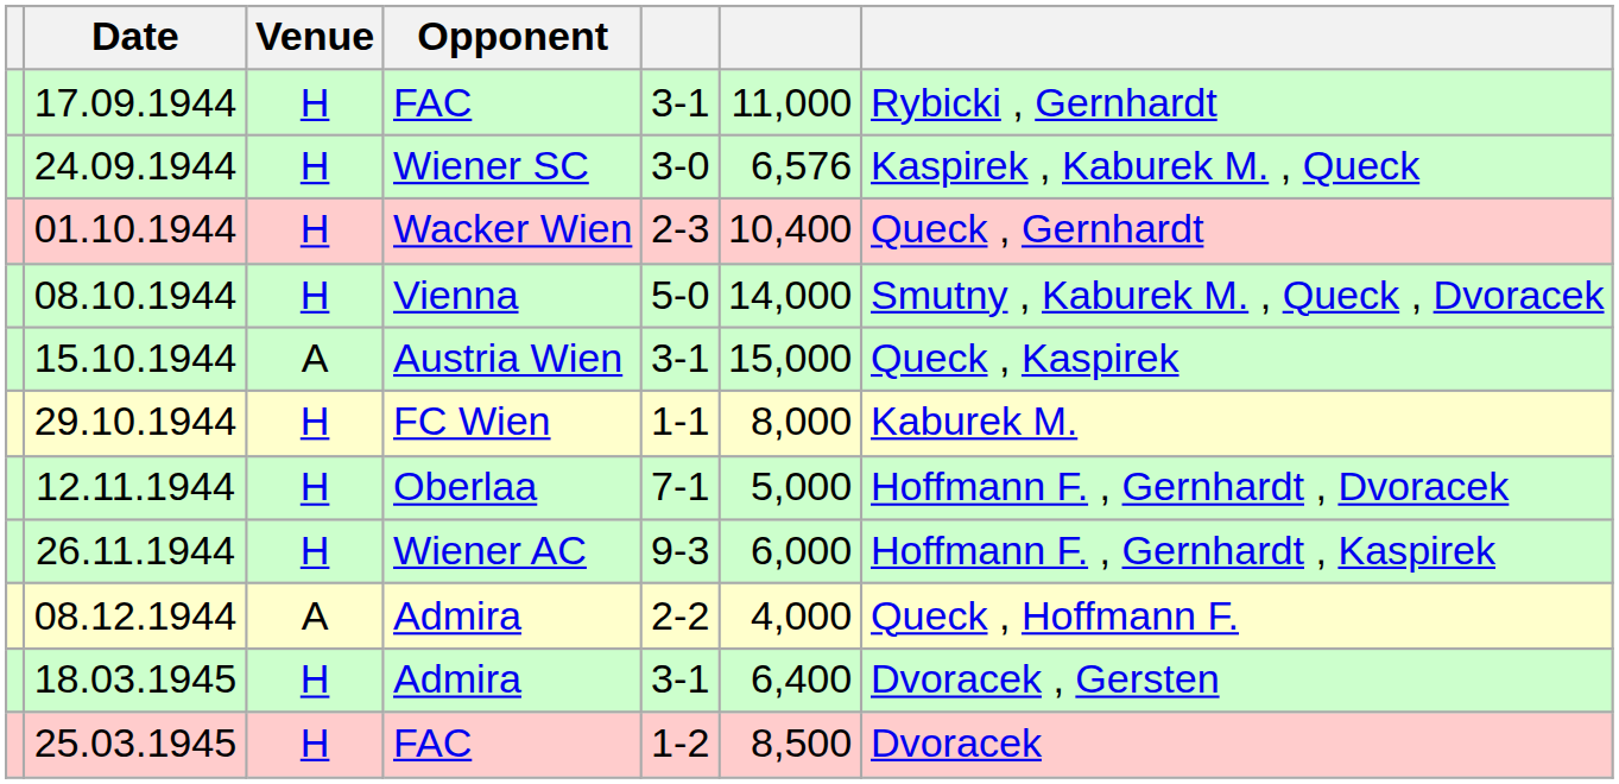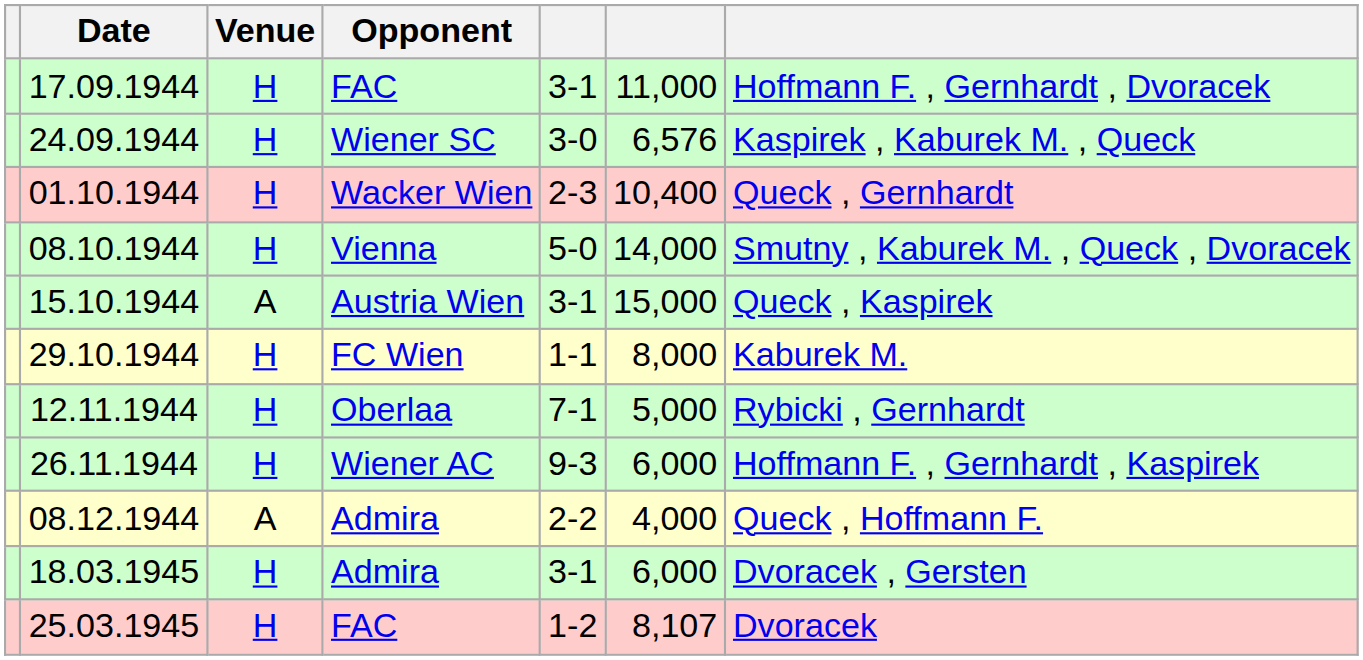17.09.1944 | column 7: Rybicki , Gernhardt -> Hoffmann F. , Gernhardt , Dvoracek
12.11.1944 | column 7: Hoffmann F. , Gernhardt , Dvoracek -> Rybicki , Gernhardt
18.03.1945 | column 6: 6,400 -> 6,000
25.03.1945 | column 6: 8,500 -> 8,107
